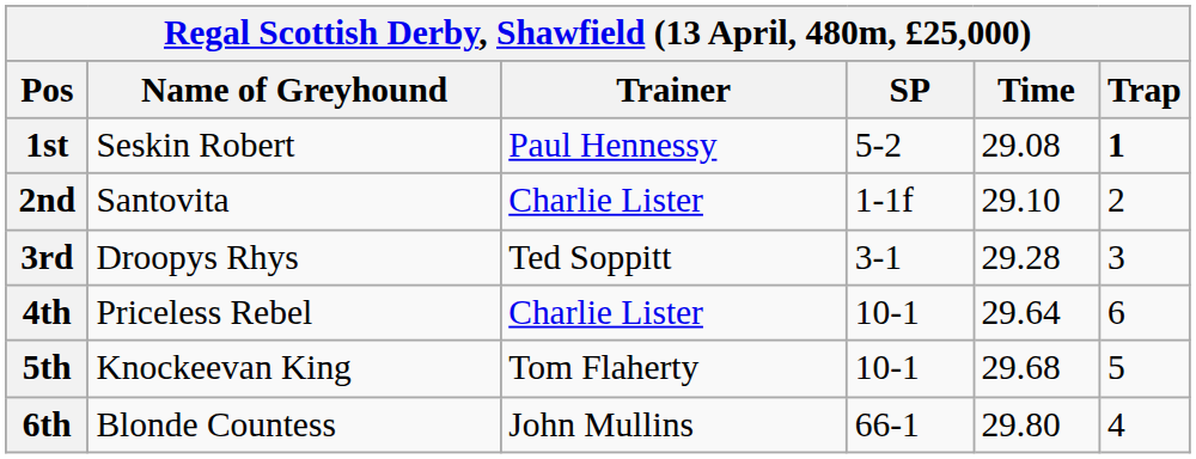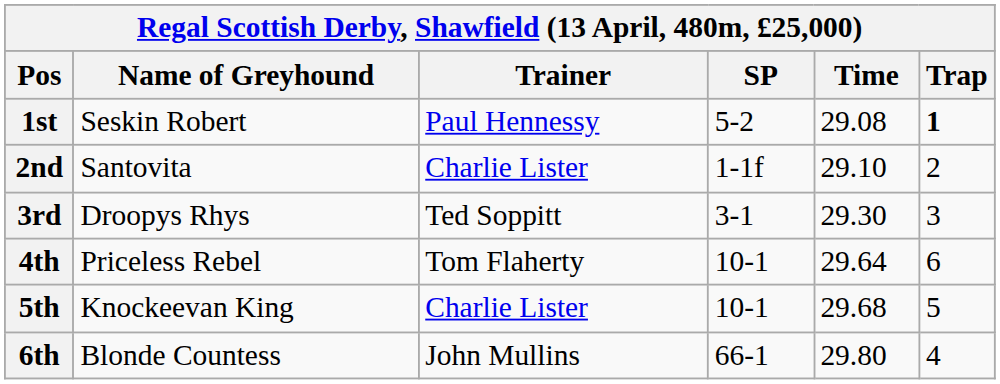3rd | Time: 29.28 -> 29.30
4th | Trainer: Charlie Lister -> Tom Flaherty
5th | Trainer: Tom Flaherty -> Charlie Lister
